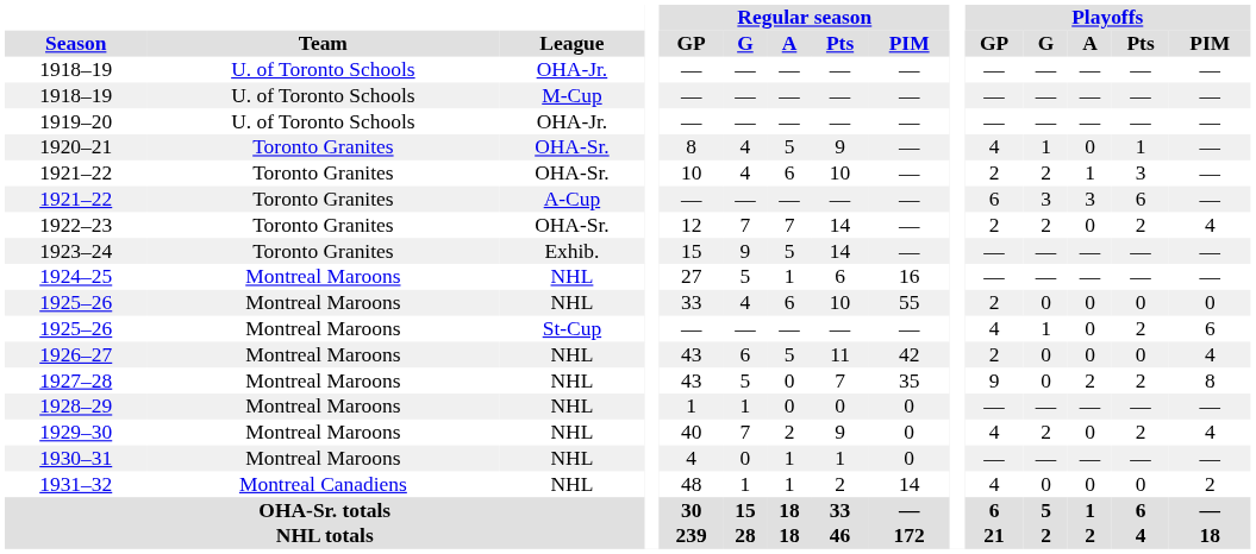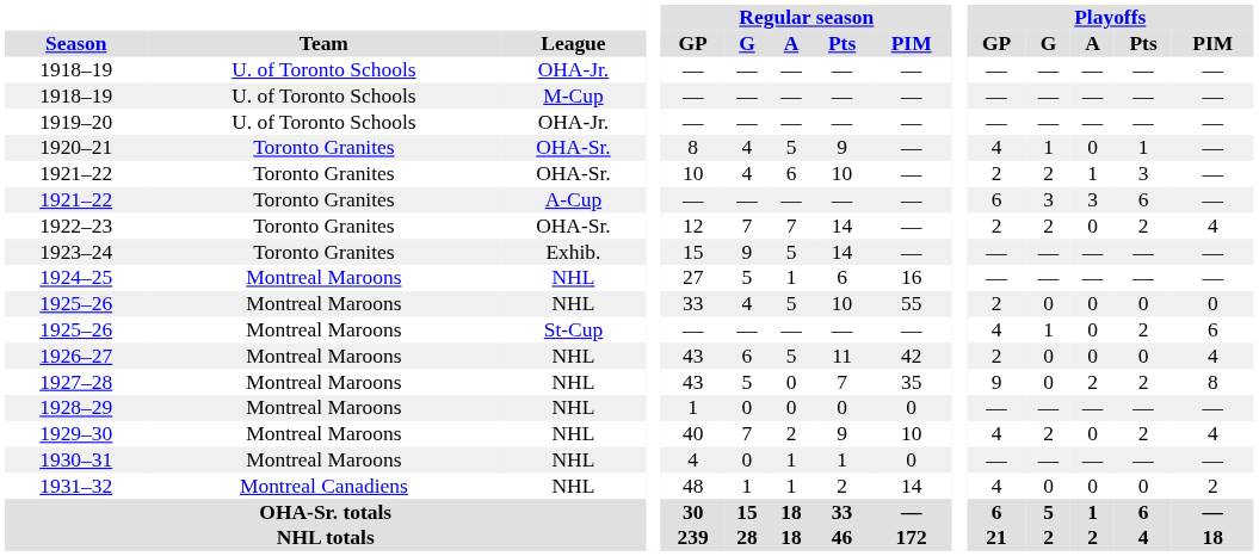1925–26 / NHL | Regular season / A: 6 -> 5
1928–29 | Regular season / G: 1 -> 0
1929–30 | Regular season / PIM: 0 -> 10
